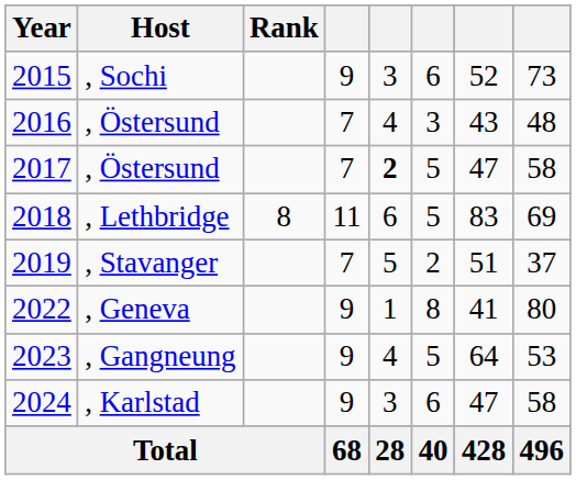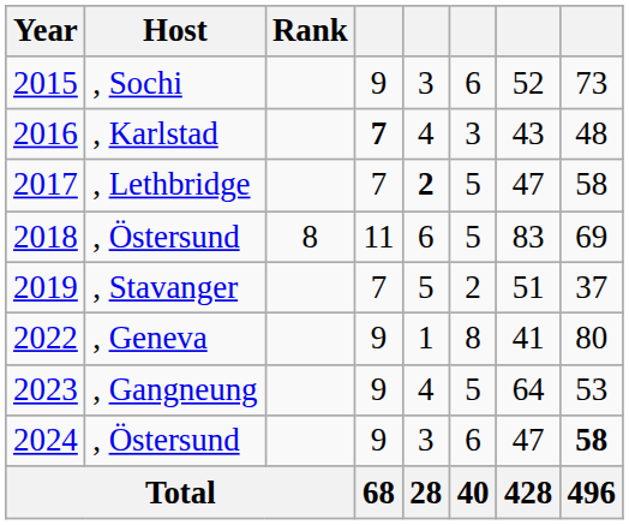2016 | Host: , Östersund -> , Karlstad
2016 | column 4: normal -> bold
2017 | Host: , Östersund -> , Lethbridge
2018 | Host: , Lethbridge -> , Östersund
2024 | Host: , Karlstad -> , Östersund
2024 | column 8: normal -> bold
